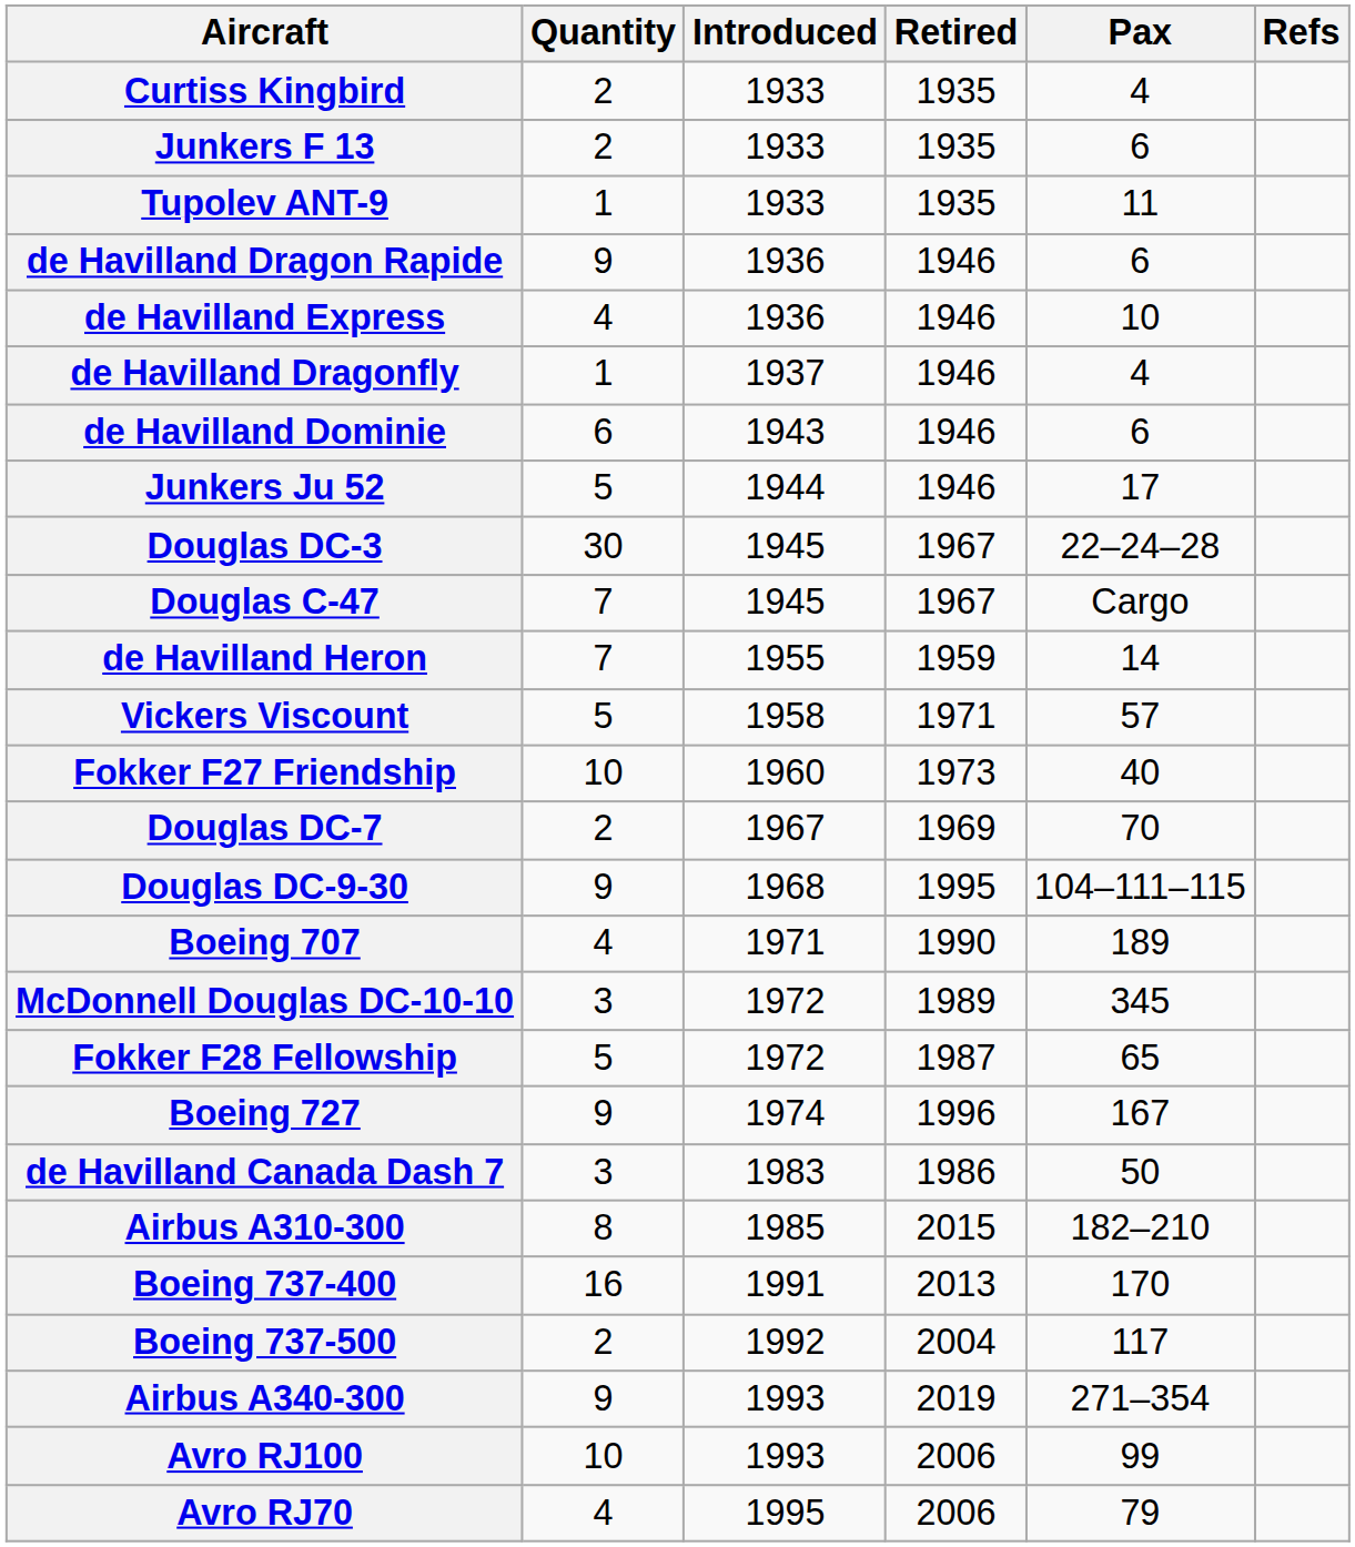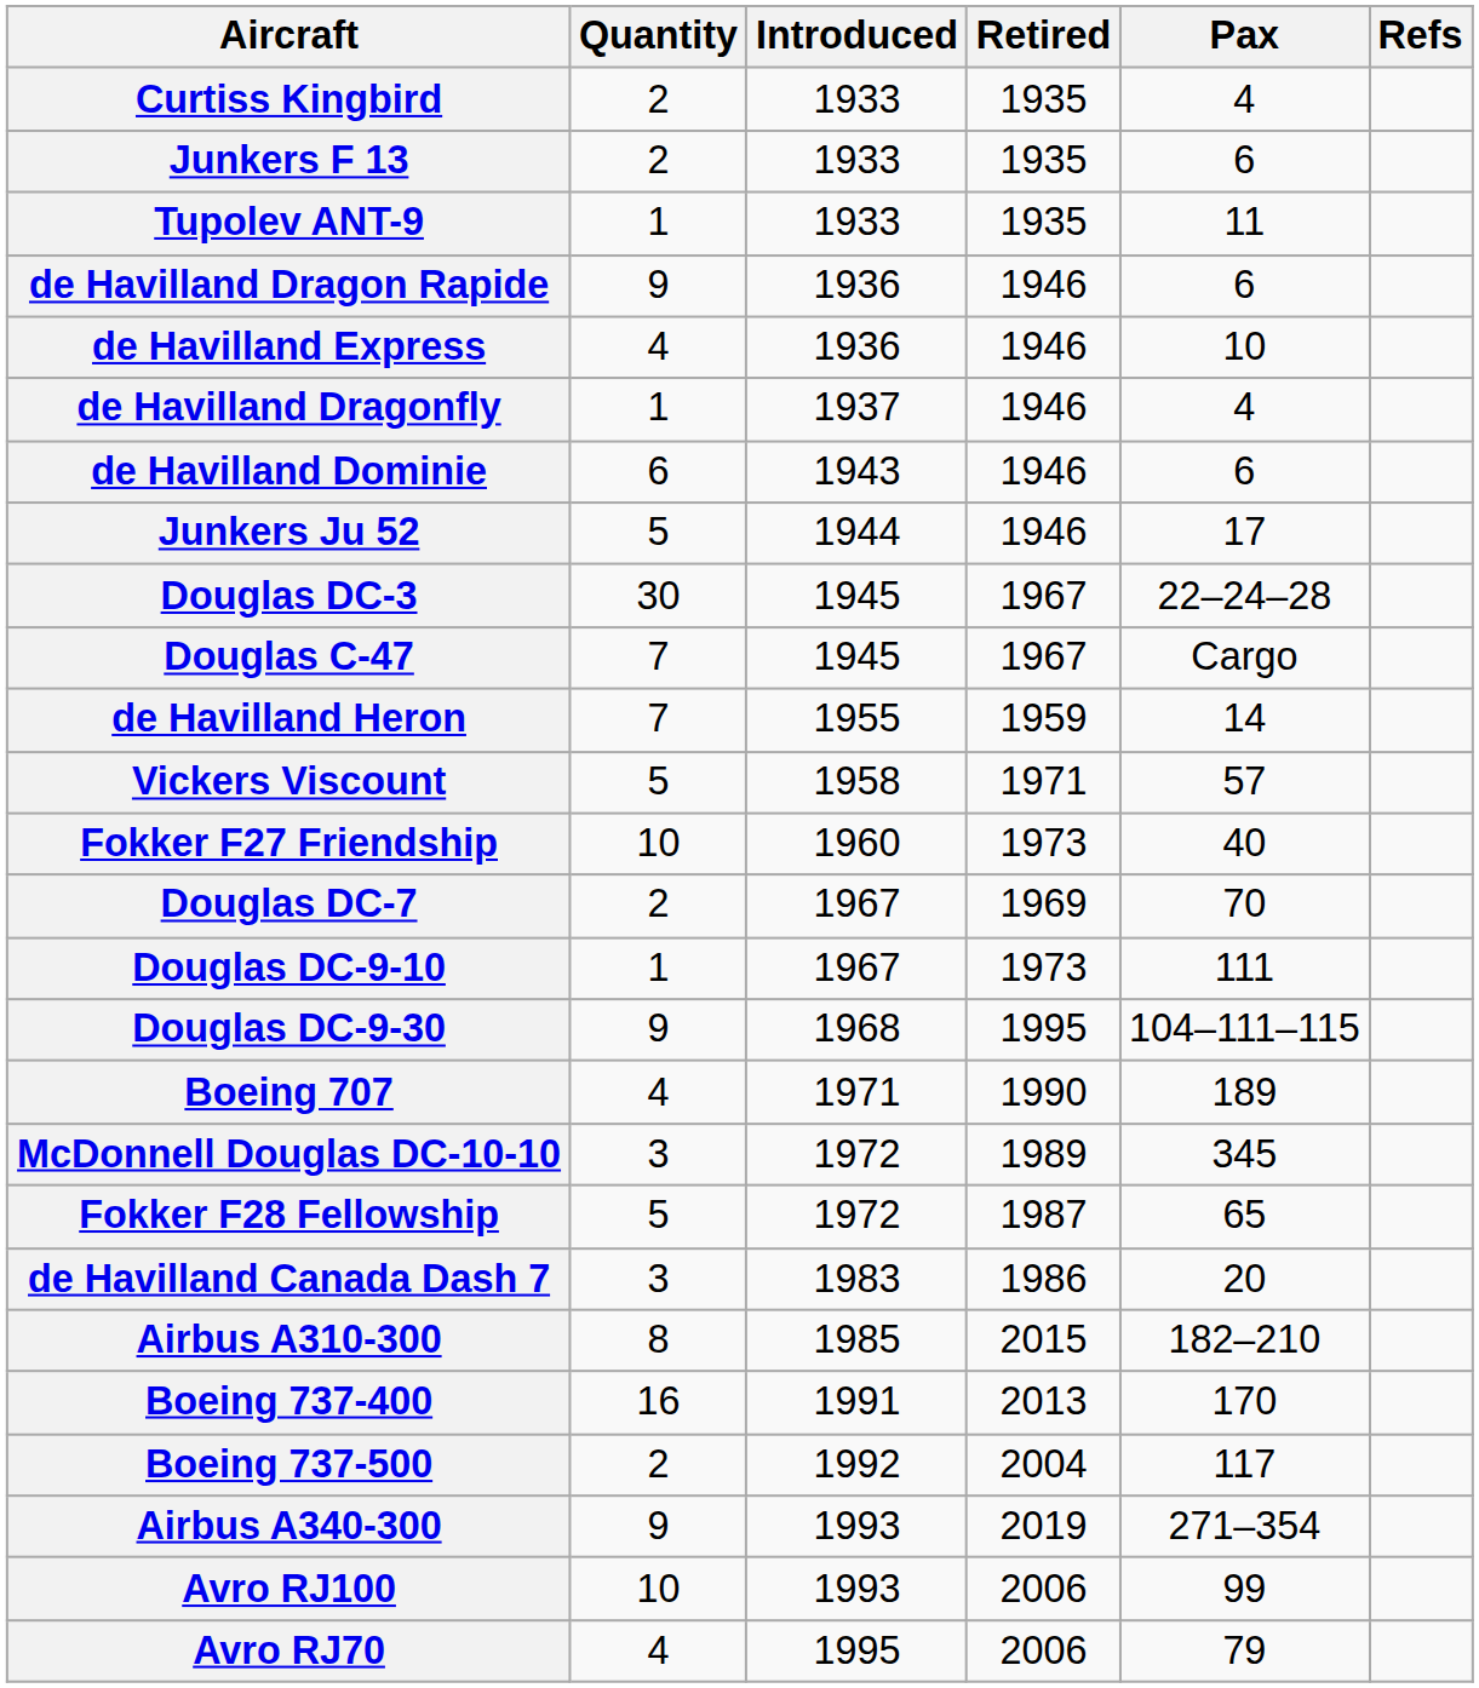+ row: Douglas DC-9-10 | 1 | 1967 | 1973 | 111
- row: Boeing 727 | 9 | 1974 | 1996 | 167
de Havilland Canada Dash 7 | Pax: 50 -> 20
